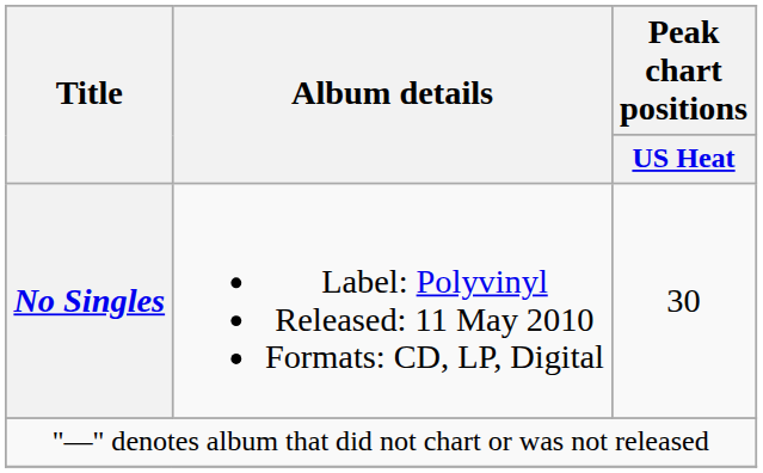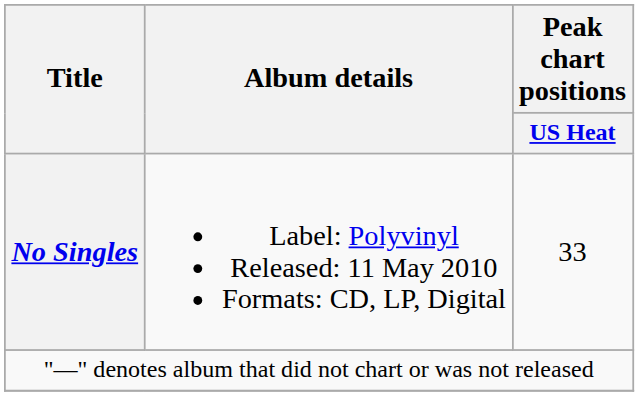No Singles | Peak chart positions / US Heat: 30 -> 33
